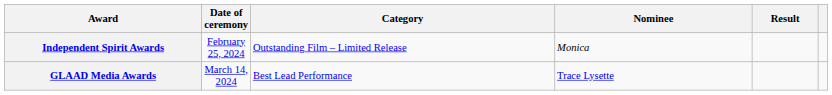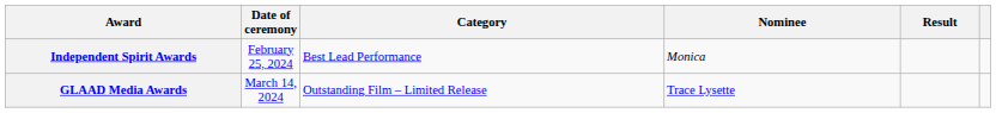Independent Spirit Awards | Category: Outstanding Film – Limited Release -> Best Lead Performance
GLAAD Media Awards | Category: Best Lead Performance -> Outstanding Film – Limited Release
